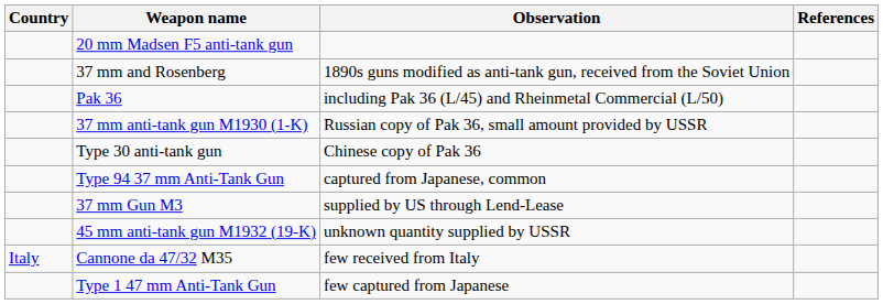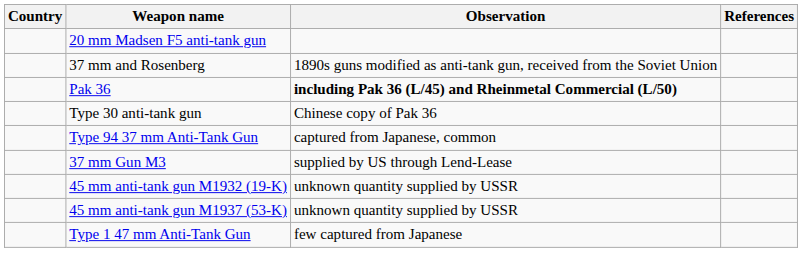Pak 36 | Observation: normal -> bold
- row: 37 mm anti-tank gun M1930 (1-K) | Russian copy of Pak 36, small amount provided by USSR
+ row: 45 mm anti-tank gun M1937 (53-K) | unknown quantity supplied by USSR
- row: Italy | Cannone da 47/32 M35 | few received from Italy
